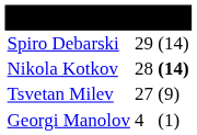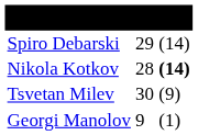Tsvetan Milev | column 2: 27 -> 30
Georgi Manolov | column 2: 4 -> 9
